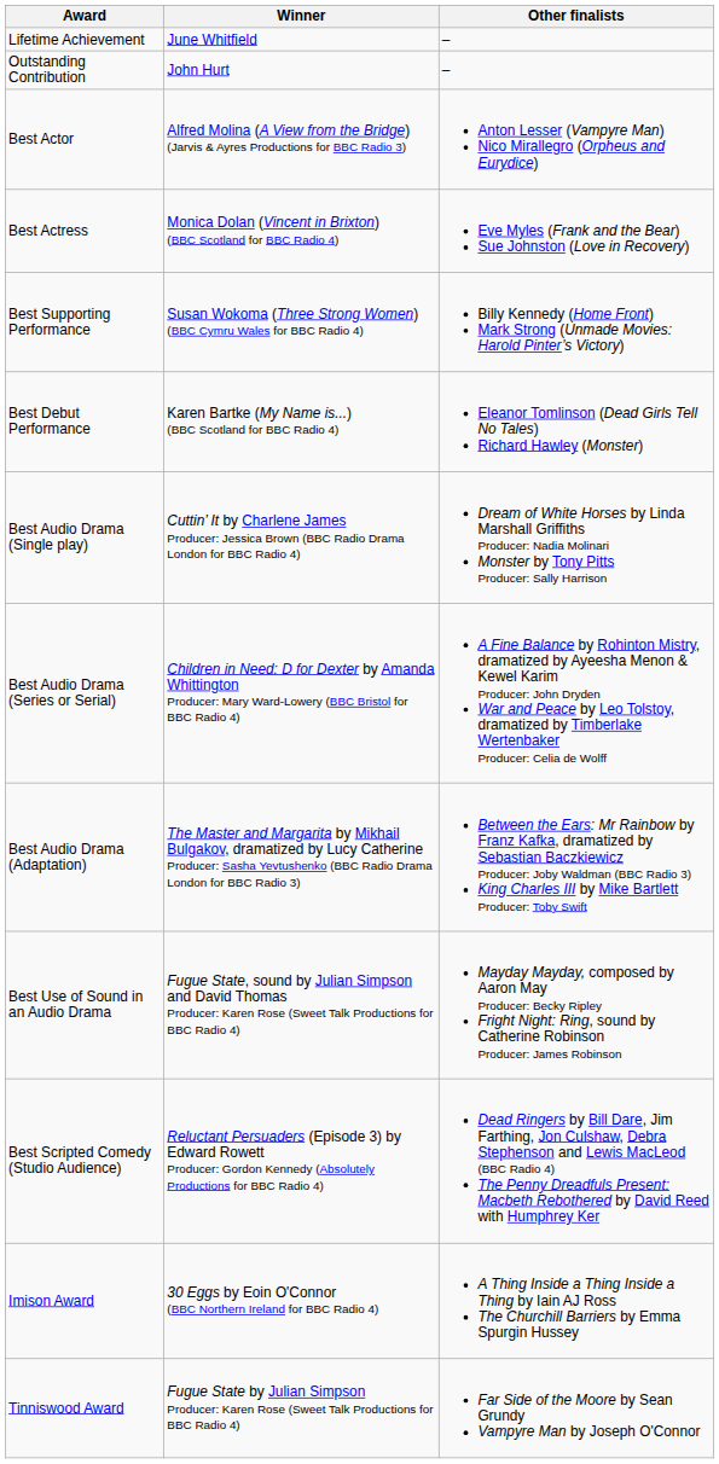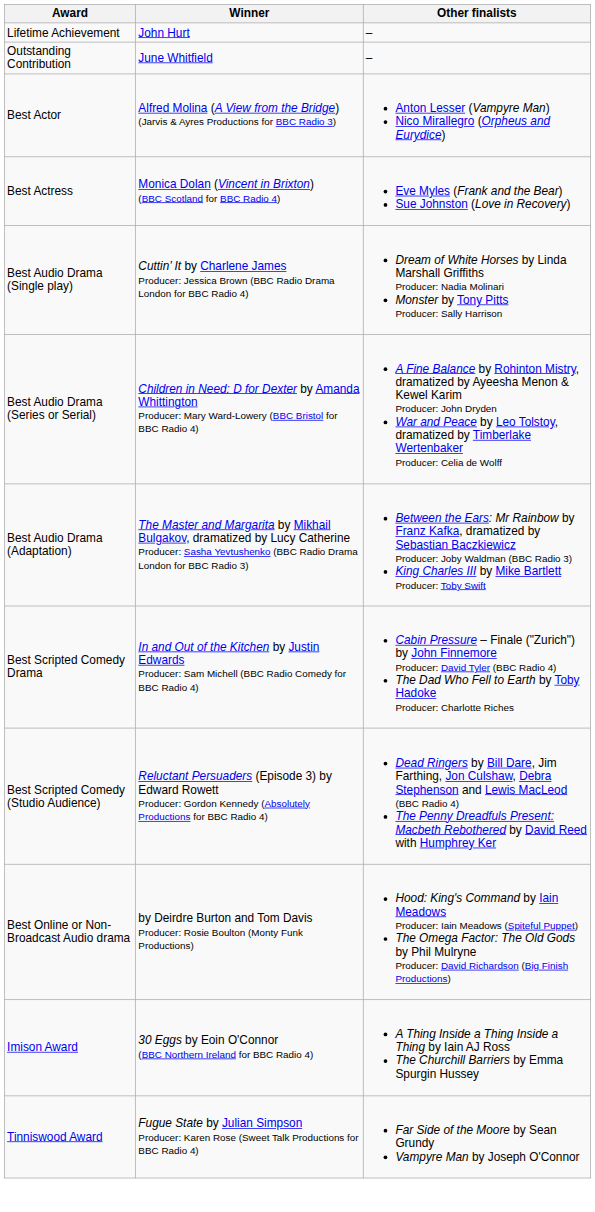Lifetime Achievement | Winner: June Whitfield -> John Hurt
Outstanding Contribution | Winner: John Hurt -> June Whitfield
- row: Best Supporting Performance | Susan Wokoma (Three Strong Women) (BBC Cymru Wales for BBC Radio 4) | Billy Kennedy (Home Front) Mark Strong (Unmade Movies: Harold Pinter’s Victory)
- row: Best Debut Performance | Karen Bartke (My Name is...) (BBC Scotland for BBC Radio 4) | Eleanor Tomlinson (Dead Girls Tell No Tales) Richard Hawley (Monster)
- row: Best Use of Sound in an Audio Drama | Fugue State, sound by Julian Simpson and David Thomas Producer: Karen Rose (Sweet Talk Productions for BBC Radio 4) | Mayday Mayday, composed by Aaron May Producer: Becky Ripley Fright Night: Ring, sound by Catherine Robinson Producer: James Robinson
+ row: Best Scripted Comedy Drama | In and Out of the Kitchen by Justin Edwards Producer: Sam Michell (BBC Radio Comedy for BBC Radio 4) | Cabin Pressure – Finale ("Zurich") by John Finnemore Producer: David Tyler (BBC Radio 4) The Dad Who Fell to Earth by Toby Hadoke Producer: Charlotte Riches
+ row: Best Online or Non-Broadcast Audio drama | by Deirdre Burton and Tom Davis Producer: Rosie Boulton (Monty Funk Productions) | Hood: King's Command by Iain Meadows Producer: Iain Meadows (Spiteful Puppet) The Omega Factor: The Old Gods by Phil Mulryne Producer: David Richardson (Big Finish Productions)
